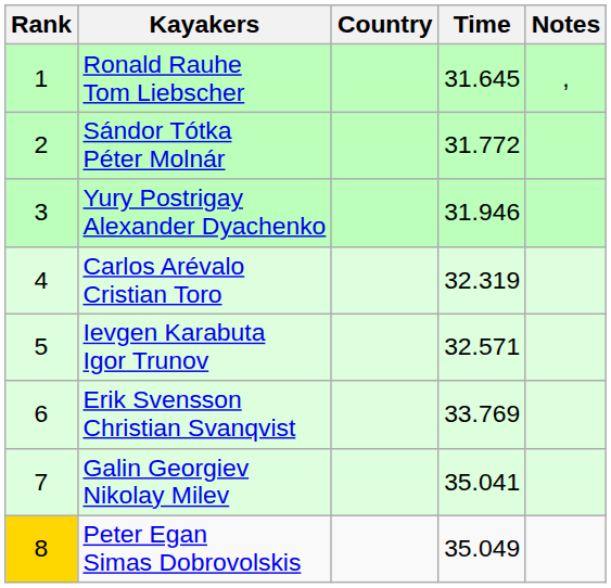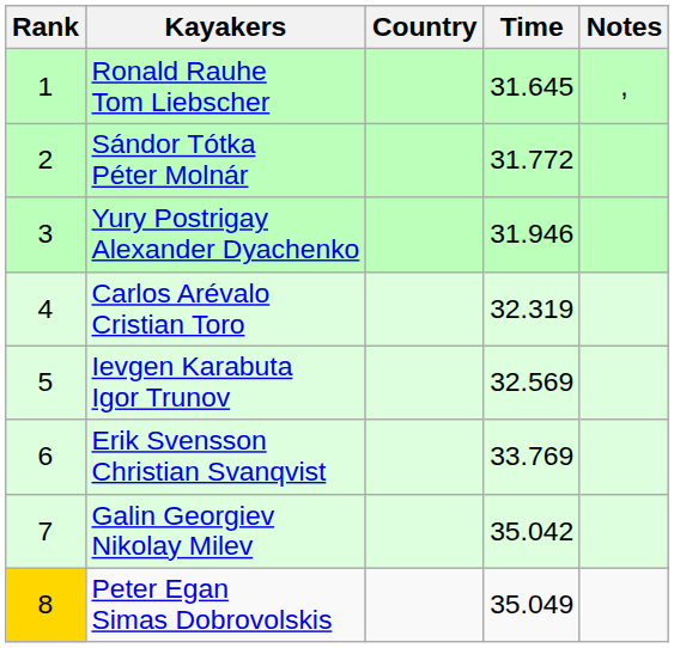Ievgen Karabuta Igor Trunov | Time: 32.571 -> 32.569
Galin Georgiev Nikolay Milev | Time: 35.041 -> 35.042
